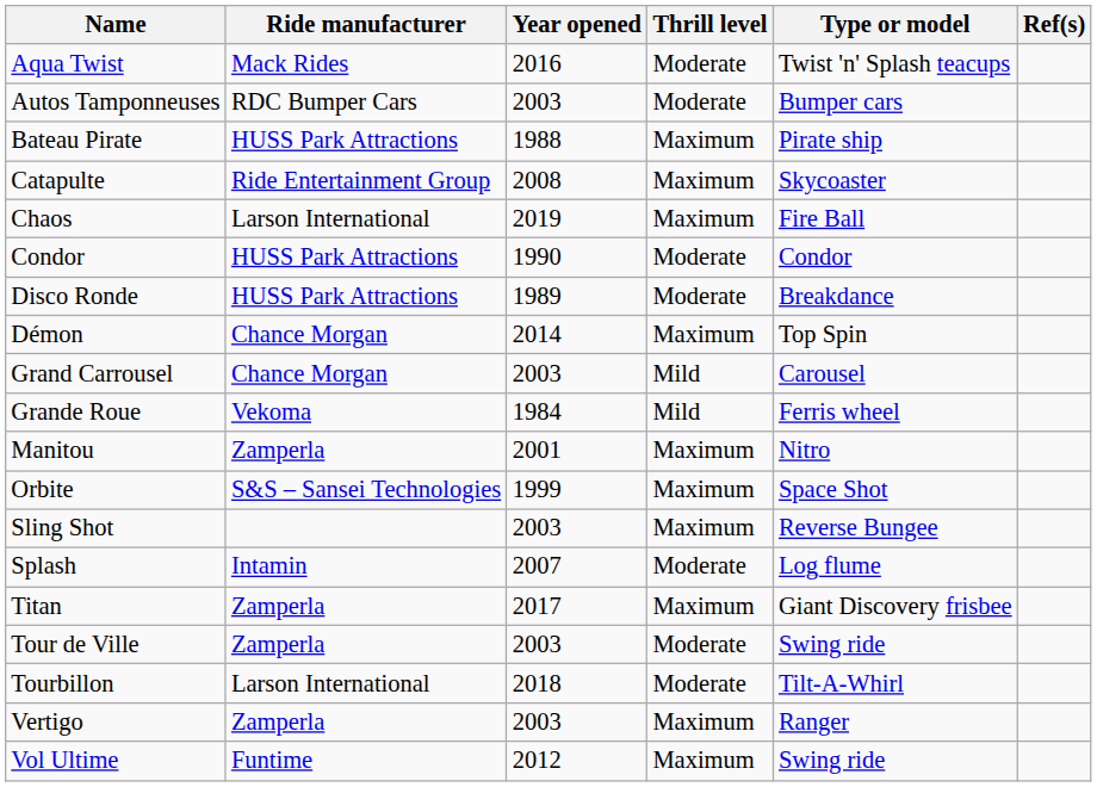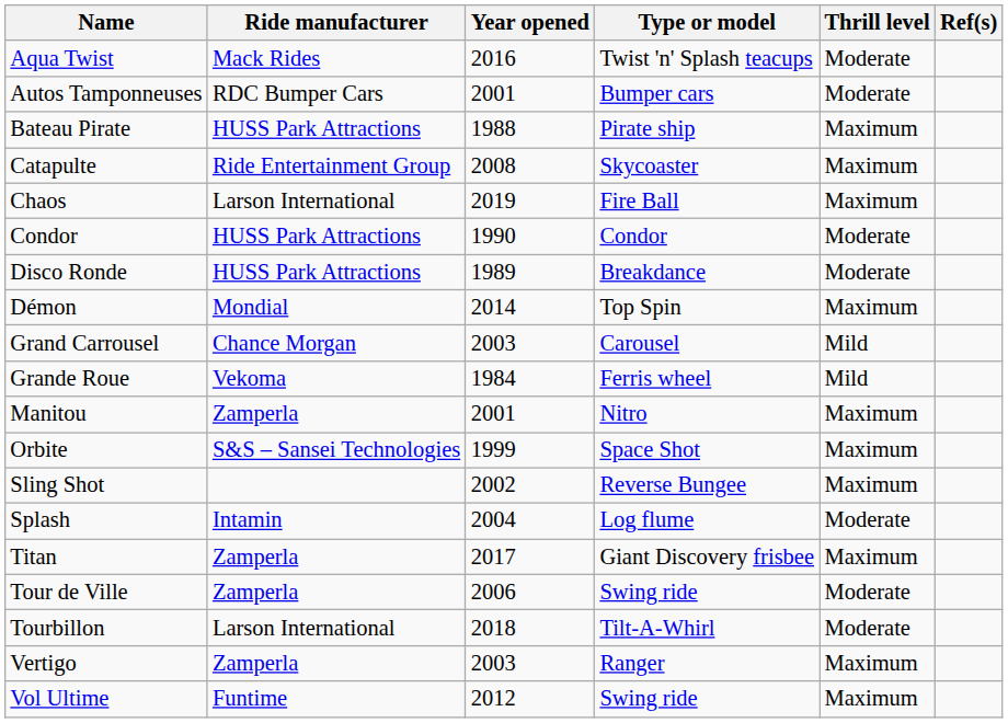columns swapped: Type or model <-> Thrill level
Autos Tamponneuses | Year opened: 2003 -> 2001
Démon | Ride manufacturer: Chance Morgan -> Mondial
Sling Shot | Year opened: 2003 -> 2002
Splash | Year opened: 2007 -> 2004
Tour de Ville | Year opened: 2003 -> 2006
